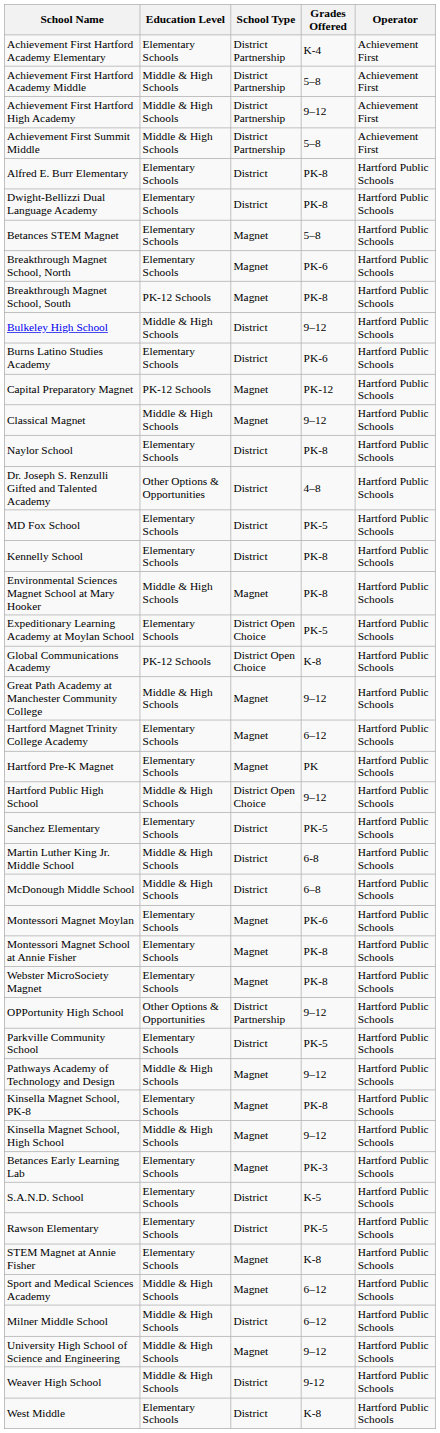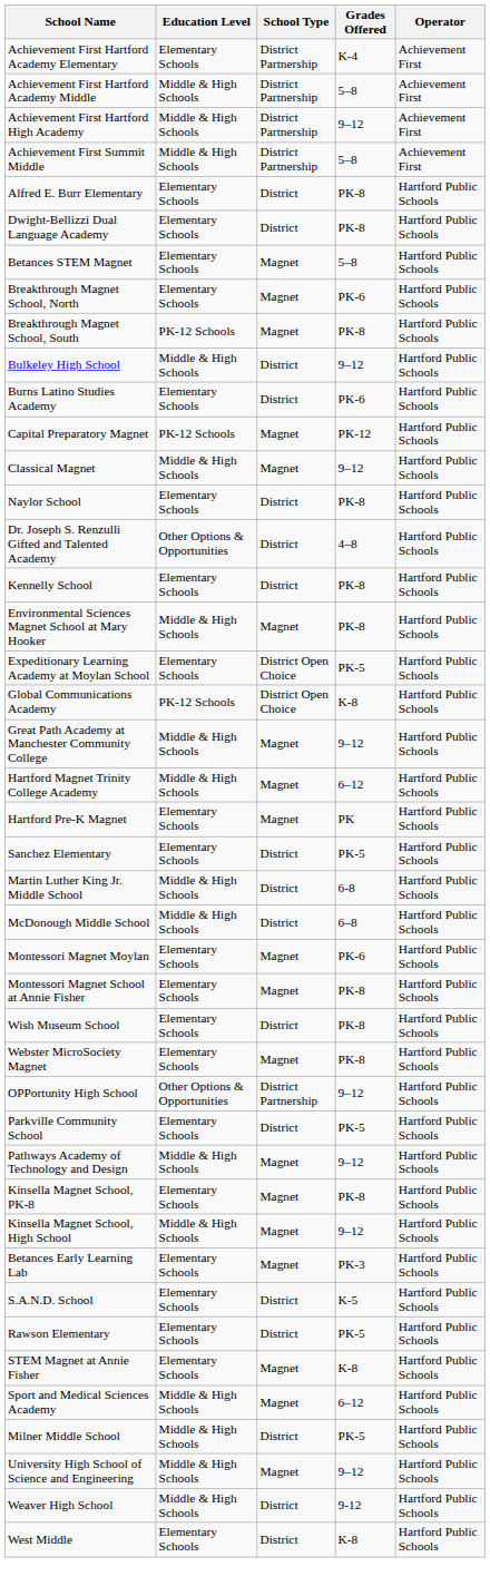- row: MD Fox School | Elementary Schools | District | PK-5 | Hartford Public Schools
Hartford Magnet Trinity College Academy | Education Level: Elementary Schools -> Middle & High Schools
- row: Hartford Public High School | Middle & High Schools | District Open Choice | 9–12 | Hartford Public Schools
+ row: Wish Museum School | Elementary Schools | District | PK-8 | Hartford Public Schools
Milner Middle School | Grades Offered: 6–12 -> PK-5
